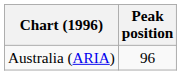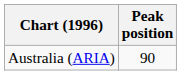Australia (ARIA) | Peak position: 96 -> 90
